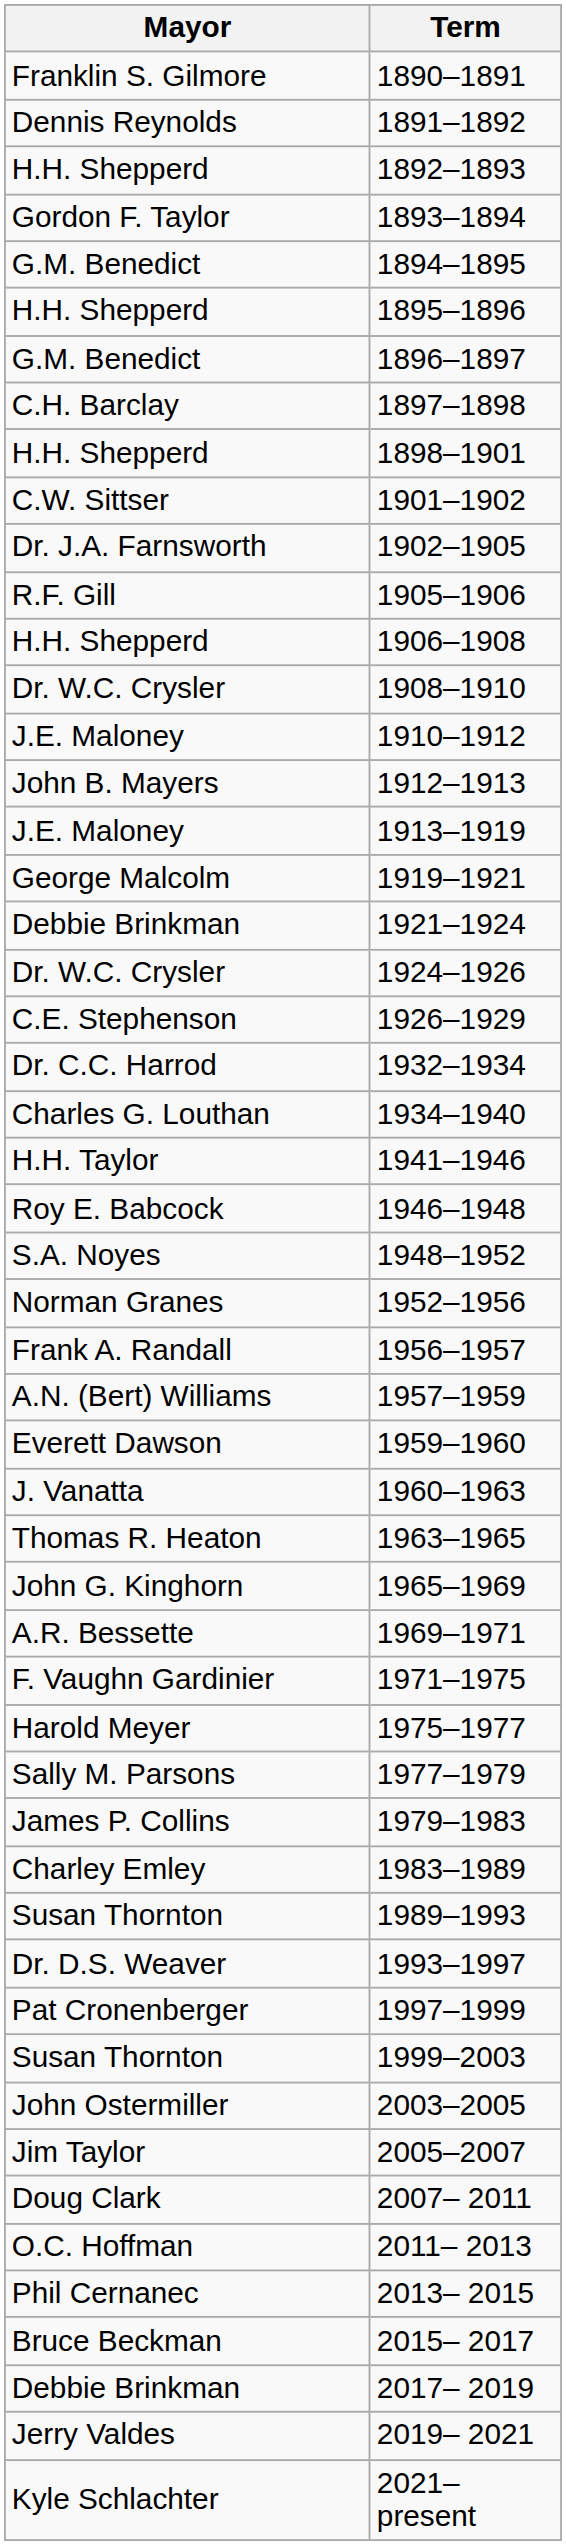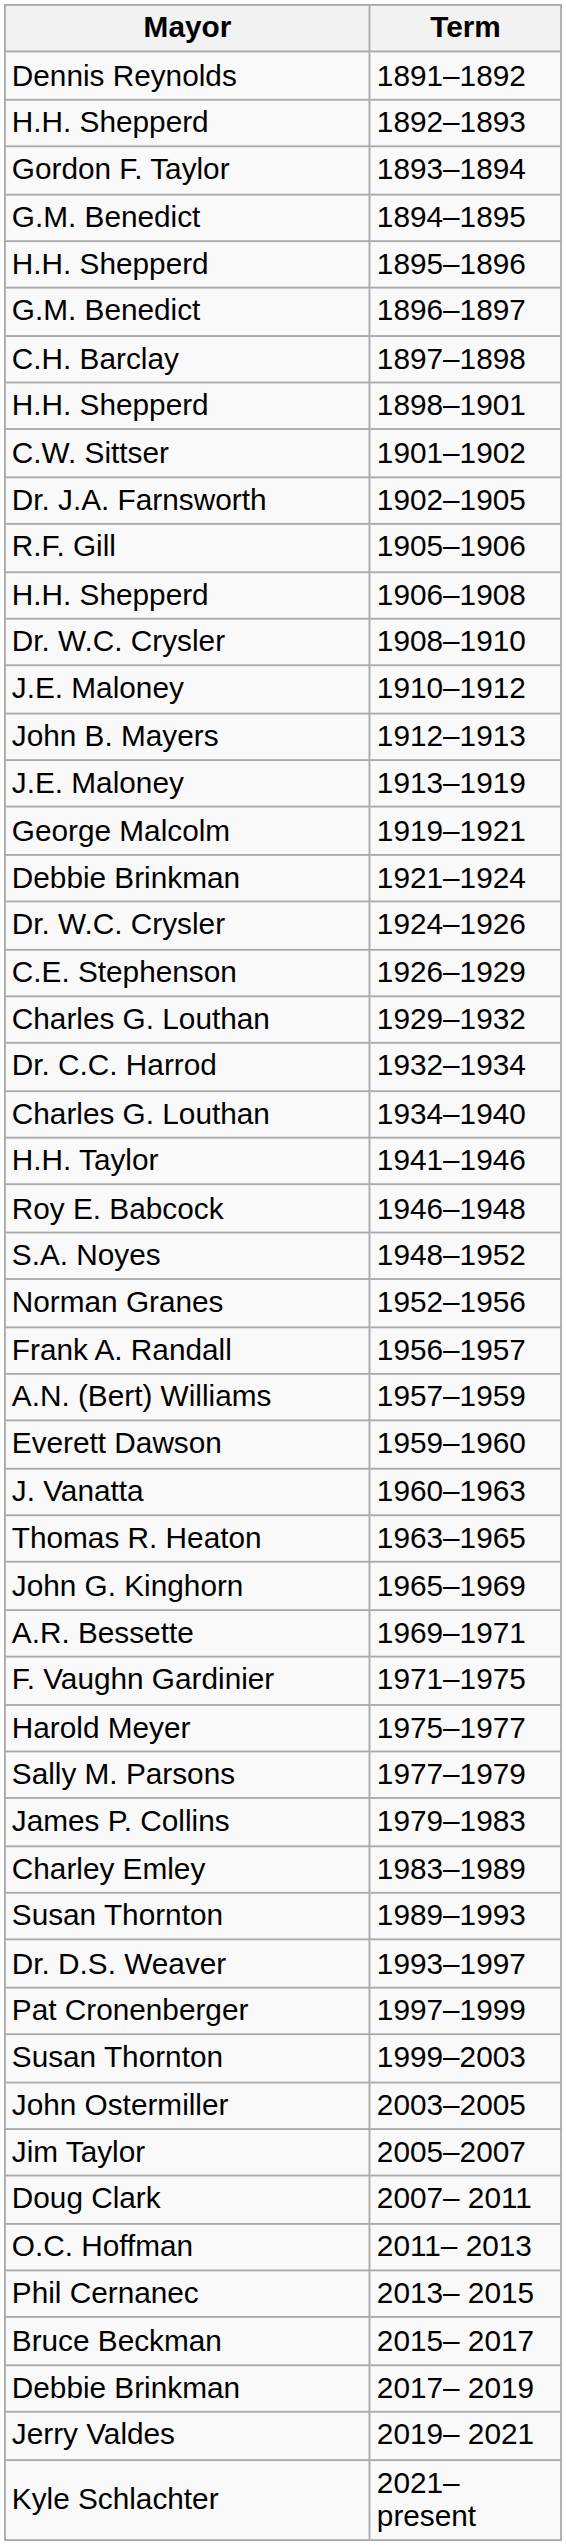- row: Franklin S. Gilmore | 1890–1891
+ row: Charles G. Louthan | 1929–1932
